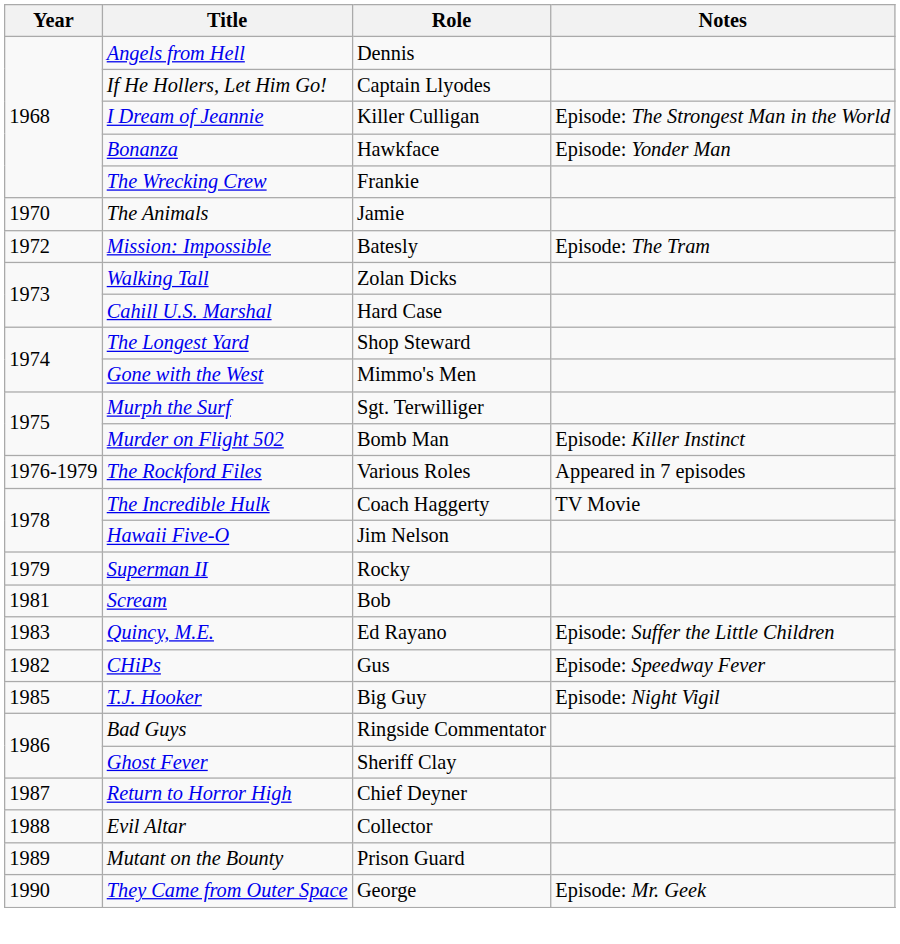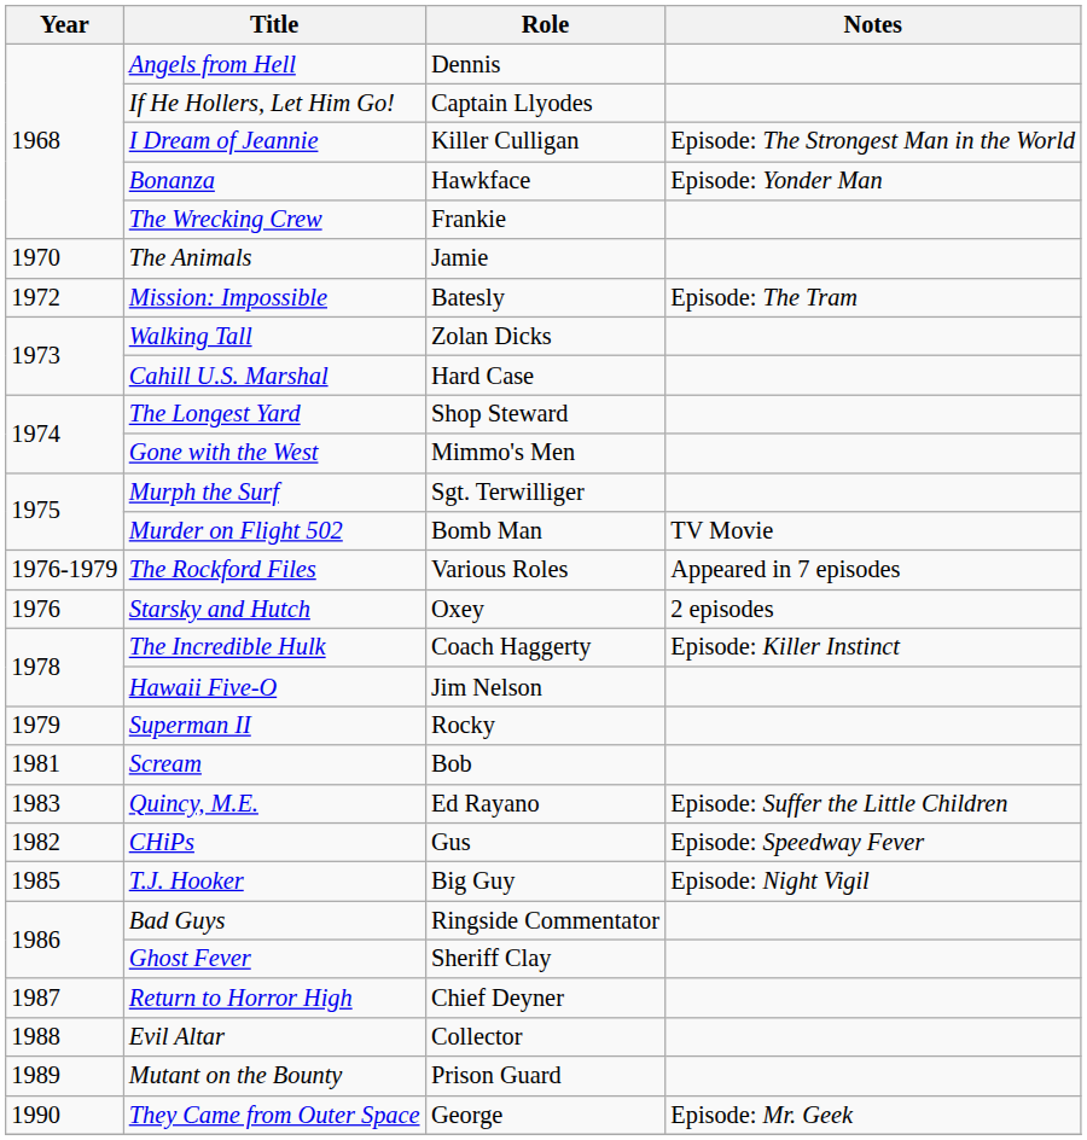Murder on Flight 502 | Notes: Episode: Killer Instinct -> TV Movie
+ row: 1976 | Starsky and Hutch | Oxey | 2 episodes
The Incredible Hulk | Notes: TV Movie -> Episode: Killer Instinct
